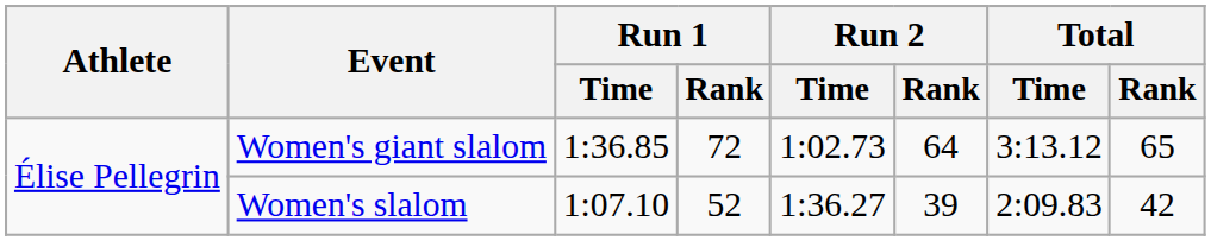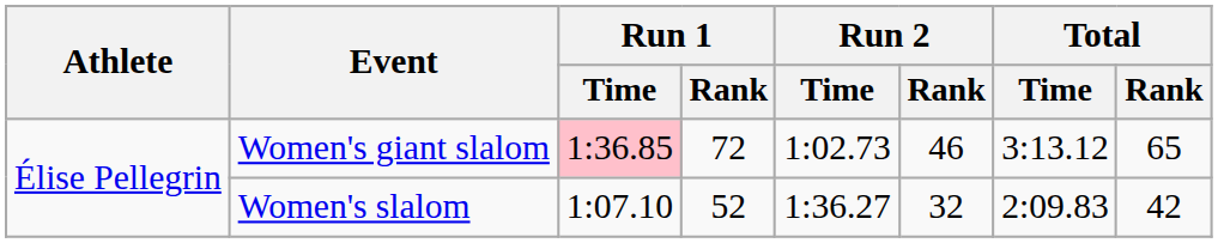Women's giant slalom | Run 1 / Time: no background -> pink background
Women's giant slalom | Run 2 / Rank: 64 -> 46
Women's slalom | Run 2 / Rank: 39 -> 32
